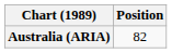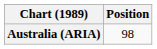Australia (ARIA) | Position: 82 -> 98
